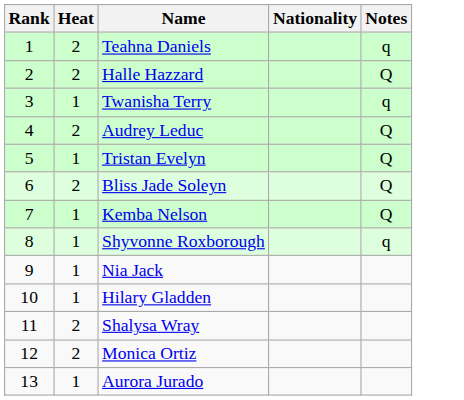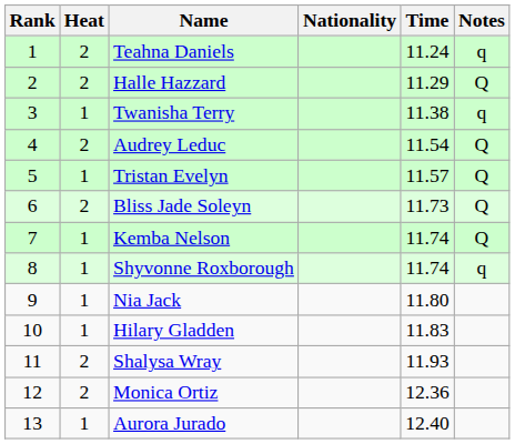+ column: Time | 11.24 | 11.29 | 11.38 | 11.54 | 11.57 | 11.73 | 11.74 | 11.74 | 11.80 | 11.83 | 11.93 | 12.36 | 12.40
